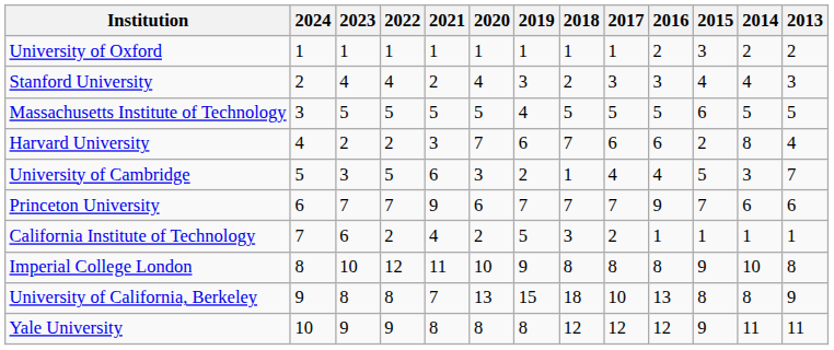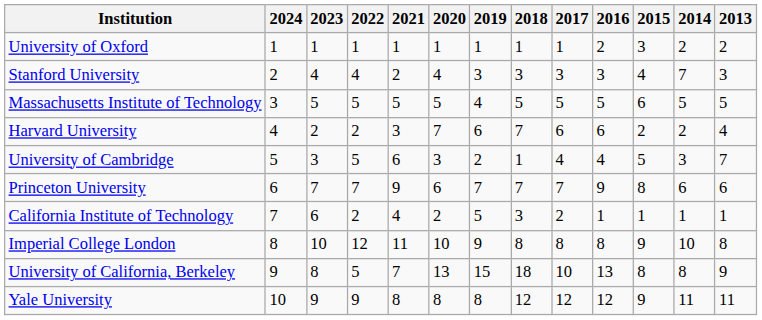Stanford University | 2018: 2 -> 3
Stanford University | 2014: 4 -> 7
Harvard University | 2014: 8 -> 2
Princeton University | 2015: 7 -> 8
University of California, Berkeley | 2022: 8 -> 5
